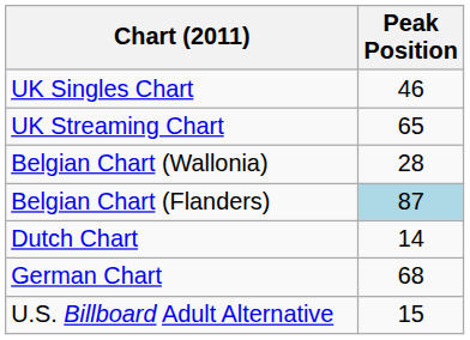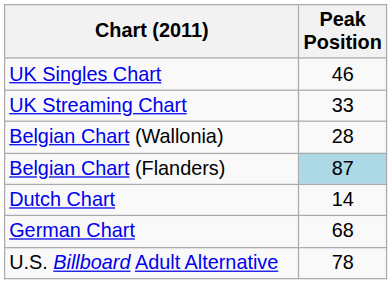UK Streaming Chart | Peak Position: 65 -> 33
U.S. Billboard Adult Alternative | Peak Position: 15 -> 78
